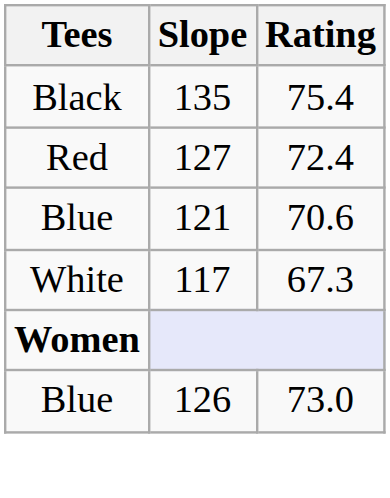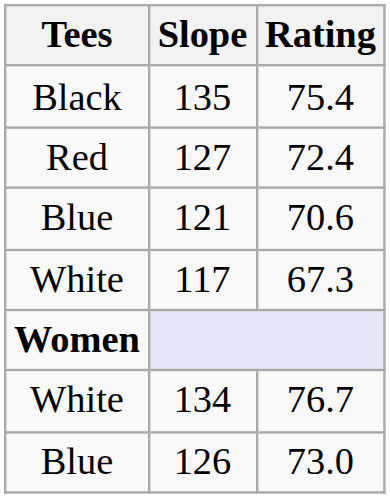+ row: White | 134 | 76.7
